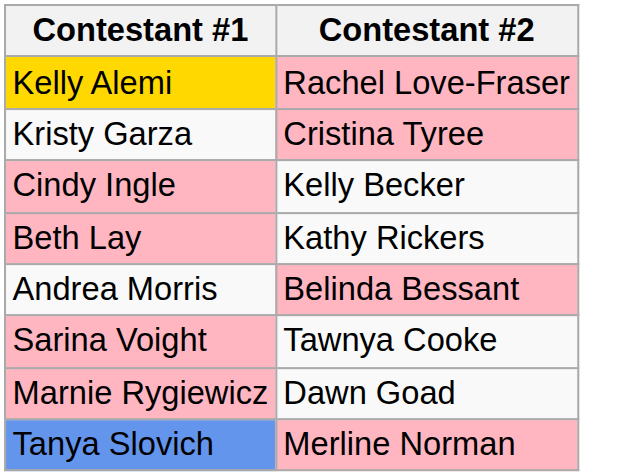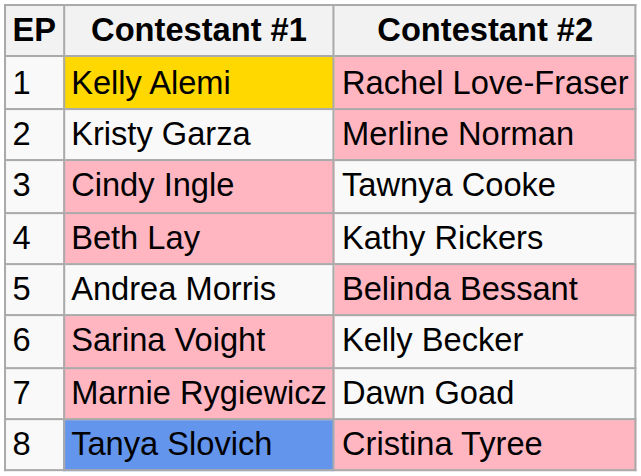+ column: EP | 1 | 2 | 3 | 4 | 5 | 6 | 7 | 8
Kristy Garza | Contestant #2: Cristina Tyree -> Merline Norman
Cindy Ingle | Contestant #2: Kelly Becker -> Tawnya Cooke
Sarina Voight | Contestant #2: Tawnya Cooke -> Kelly Becker
Tanya Slovich | Contestant #2: Merline Norman -> Cristina Tyree
